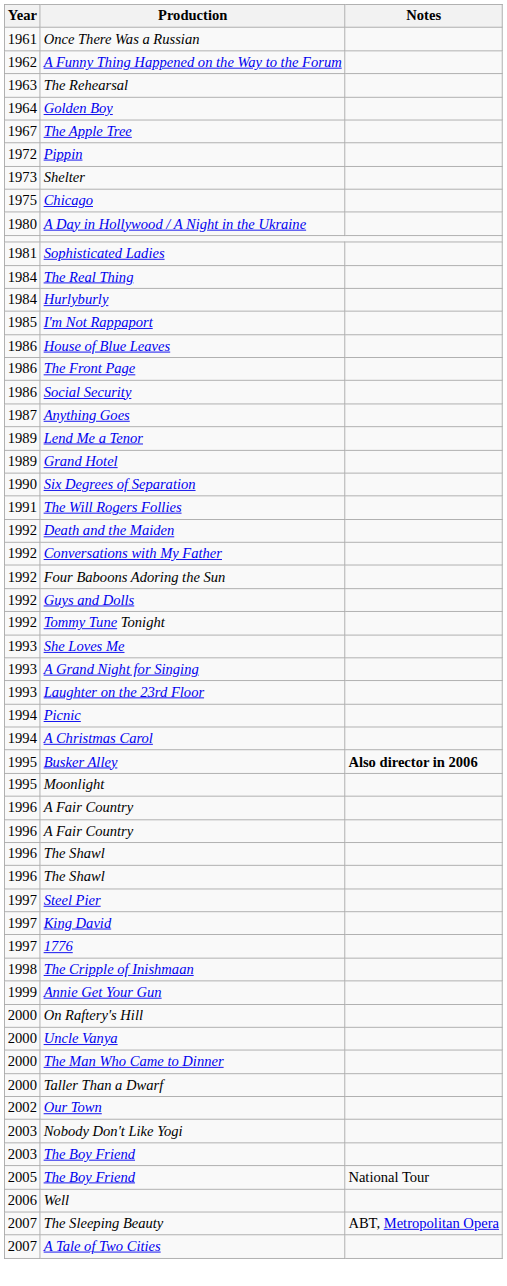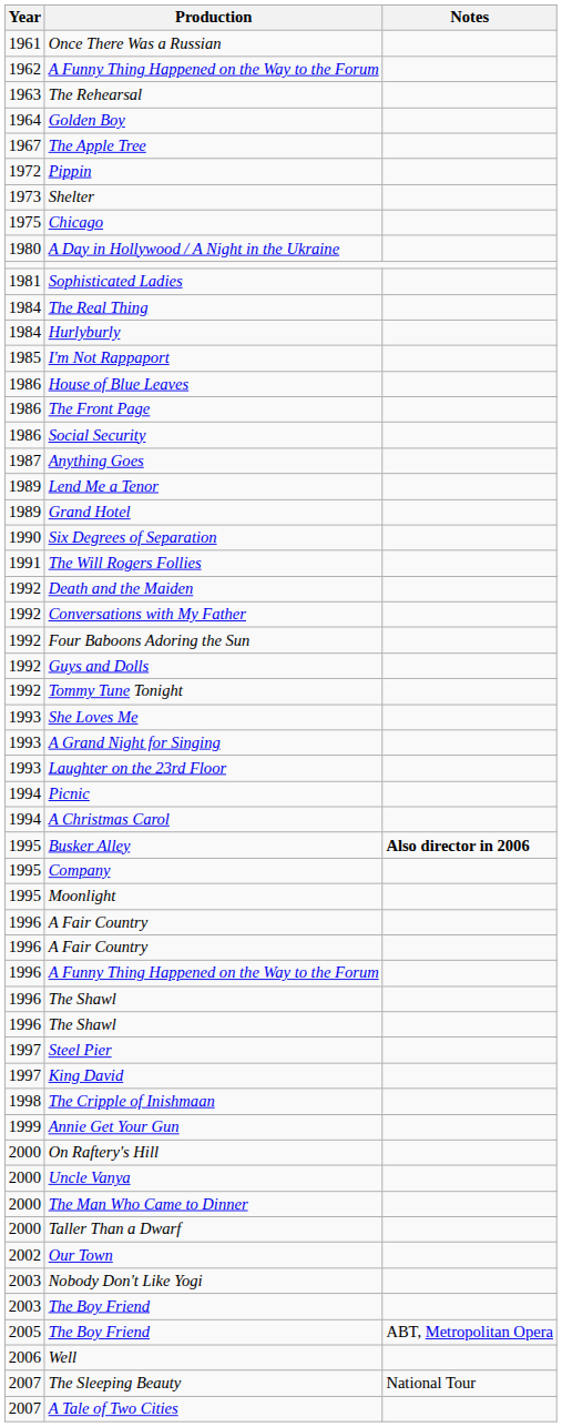+ row: 1995 | Company
+ row: 1996 | A Funny Thing Happened on the Way to the Forum
- row: 1997 | 1776
2005 / The Boy Friend | Notes: National Tour -> ABT, Metropolitan Opera
The Sleeping Beauty | Notes: ABT, Metropolitan Opera -> National Tour
